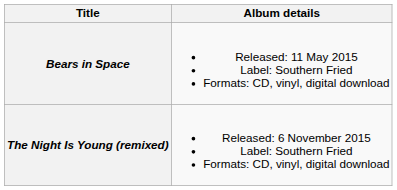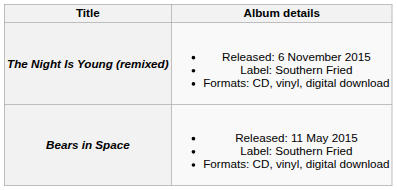rows swapped: The Night Is Young (remixed) <-> Bears in Space
